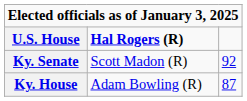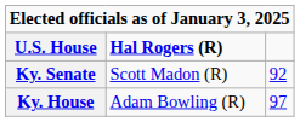Ky. House | column 3: 87 -> 97
